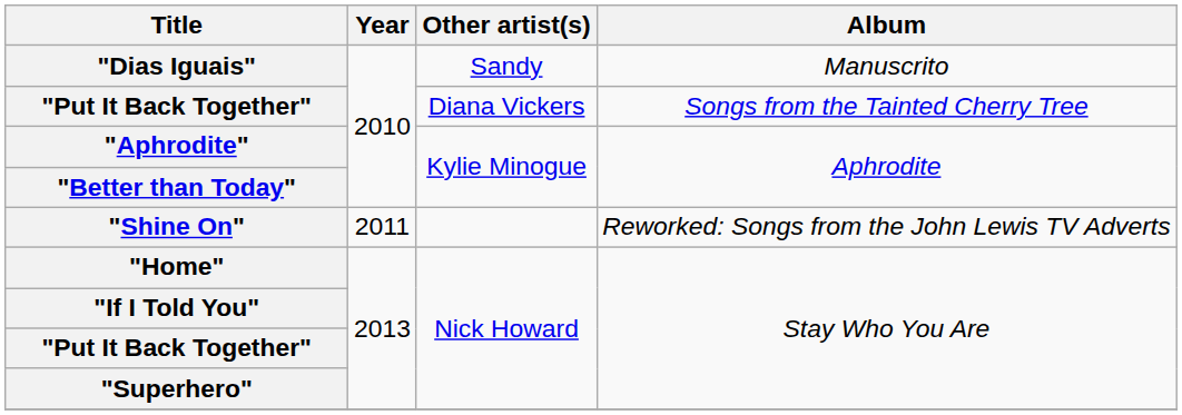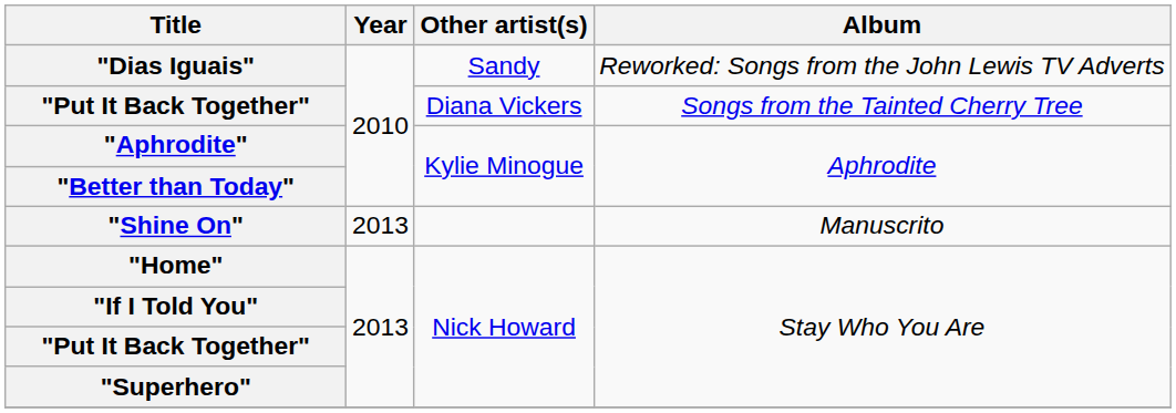"Dias Iguais" | Album: Manuscrito -> Reworked: Songs from the John Lewis TV Adverts
"Shine On" | Year: 2011 -> 2013
"Shine On" | Album: Reworked: Songs from the John Lewis TV Adverts -> Manuscrito
